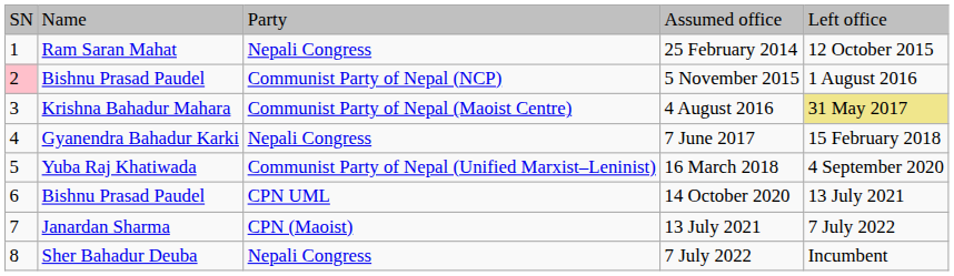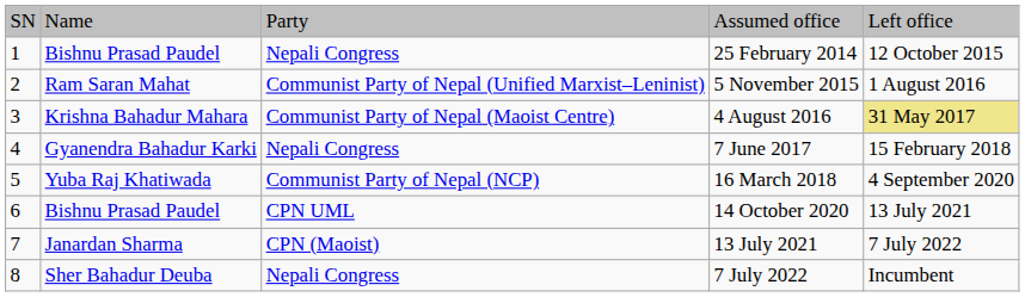25 February 2014 | column 2: Ram Saran Mahat -> Bishnu Prasad Paudel
5 November 2015 | column 1: pink background -> no background
5 November 2015 | column 2: Bishnu Prasad Paudel -> Ram Saran Mahat
5 November 2015 | column 3: Communist Party of Nepal (NCP) -> Communist Party of Nepal (Unified Marxist–Leninist)
16 March 2018 | column 3: Communist Party of Nepal (Unified Marxist–Leninist) -> Communist Party of Nepal (NCP)
